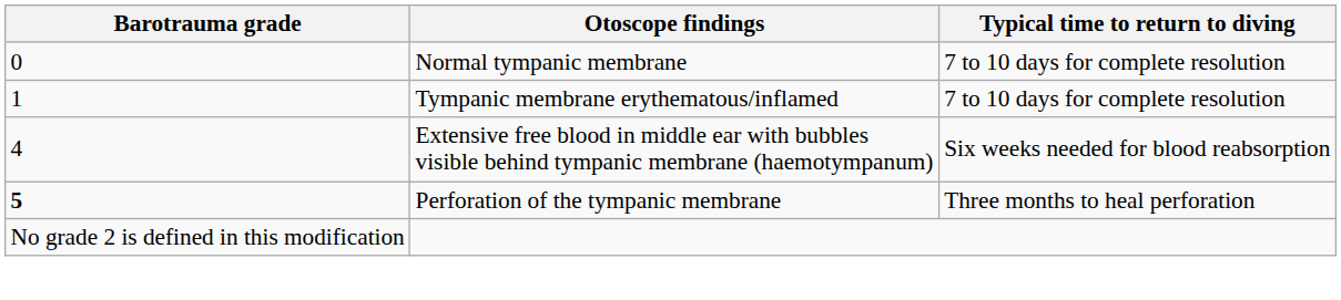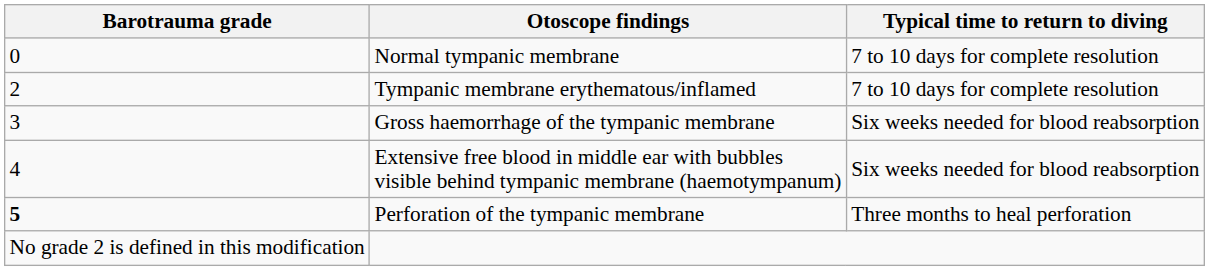Tympanic membrane erythematous/inflamed | Barotrauma grade: 1 -> 2
+ row: 3 | Gross haemorrhage of the tympanic membrane | Six weeks needed for blood reabsorption
